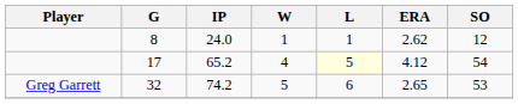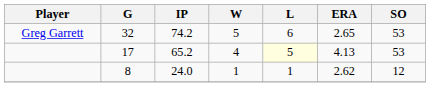rows swapped: 32 <-> 8
17 | ERA: 4.12 -> 4.13
17 | SO: 54 -> 53
